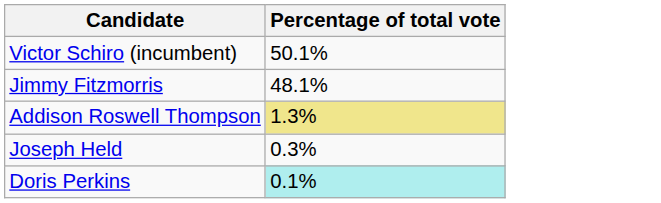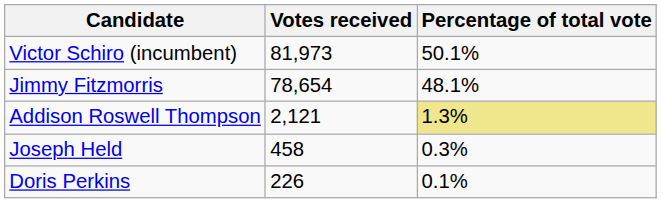+ column: Votes received | 81,973 | 78,654 | 2,121 | 458 | 226
Doris Perkins | Percentage of total vote: paleturquoise background -> no background
